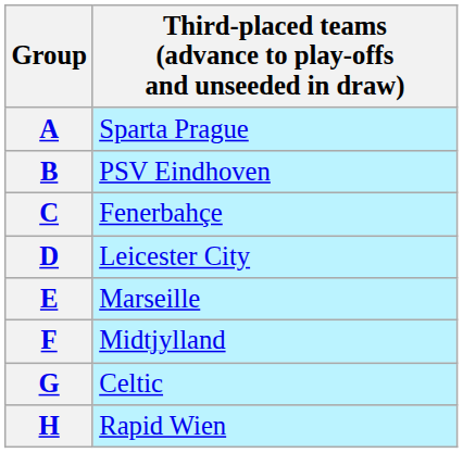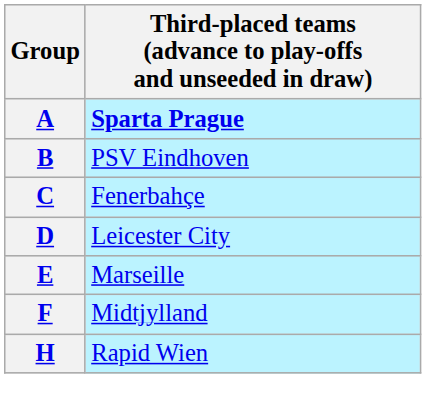A | column 2: normal -> bold
- row: G | Celtic
